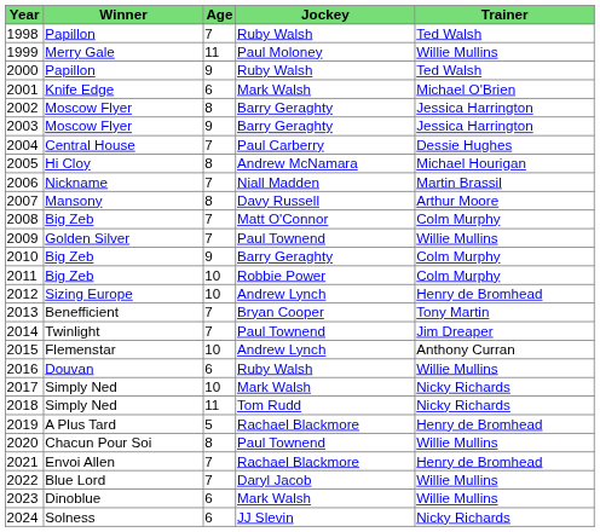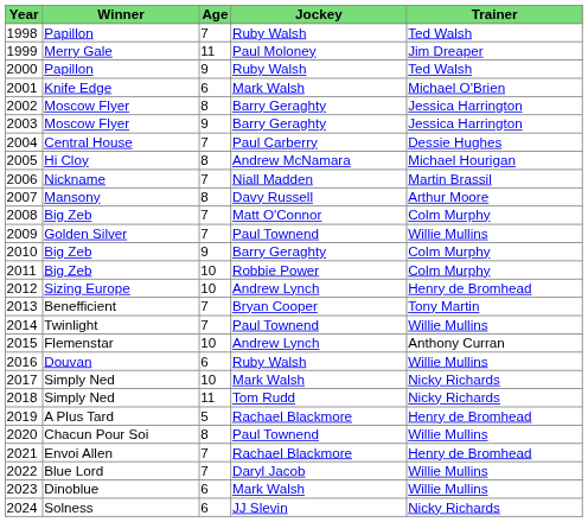1999 | Trainer: Willie Mullins -> Jim Dreaper
2014 | Trainer: Jim Dreaper -> Willie Mullins
